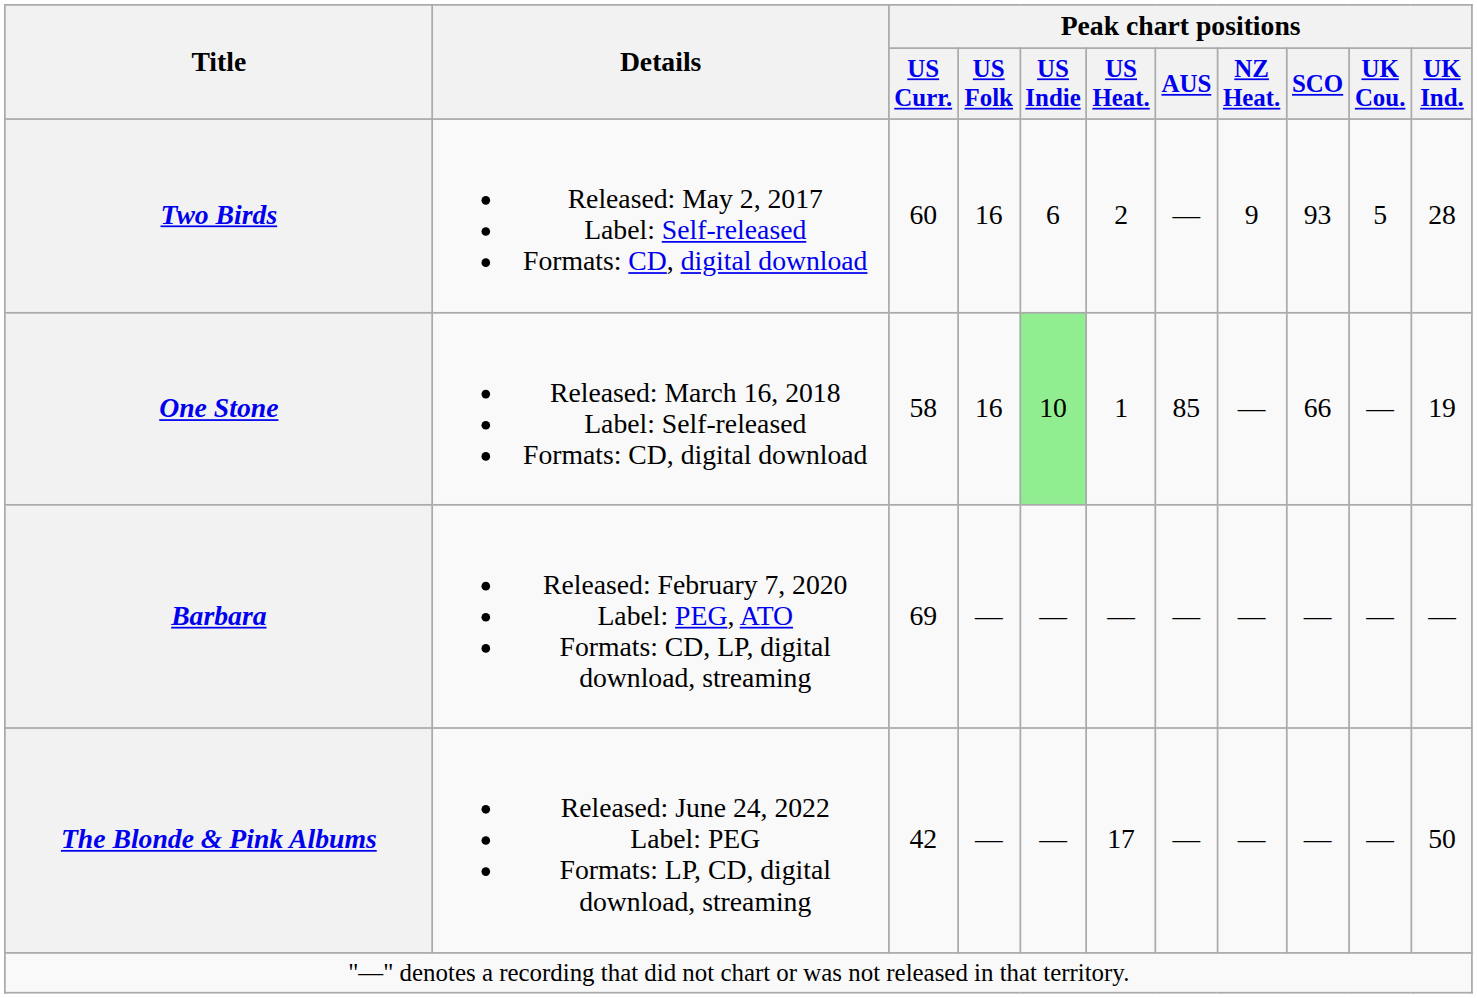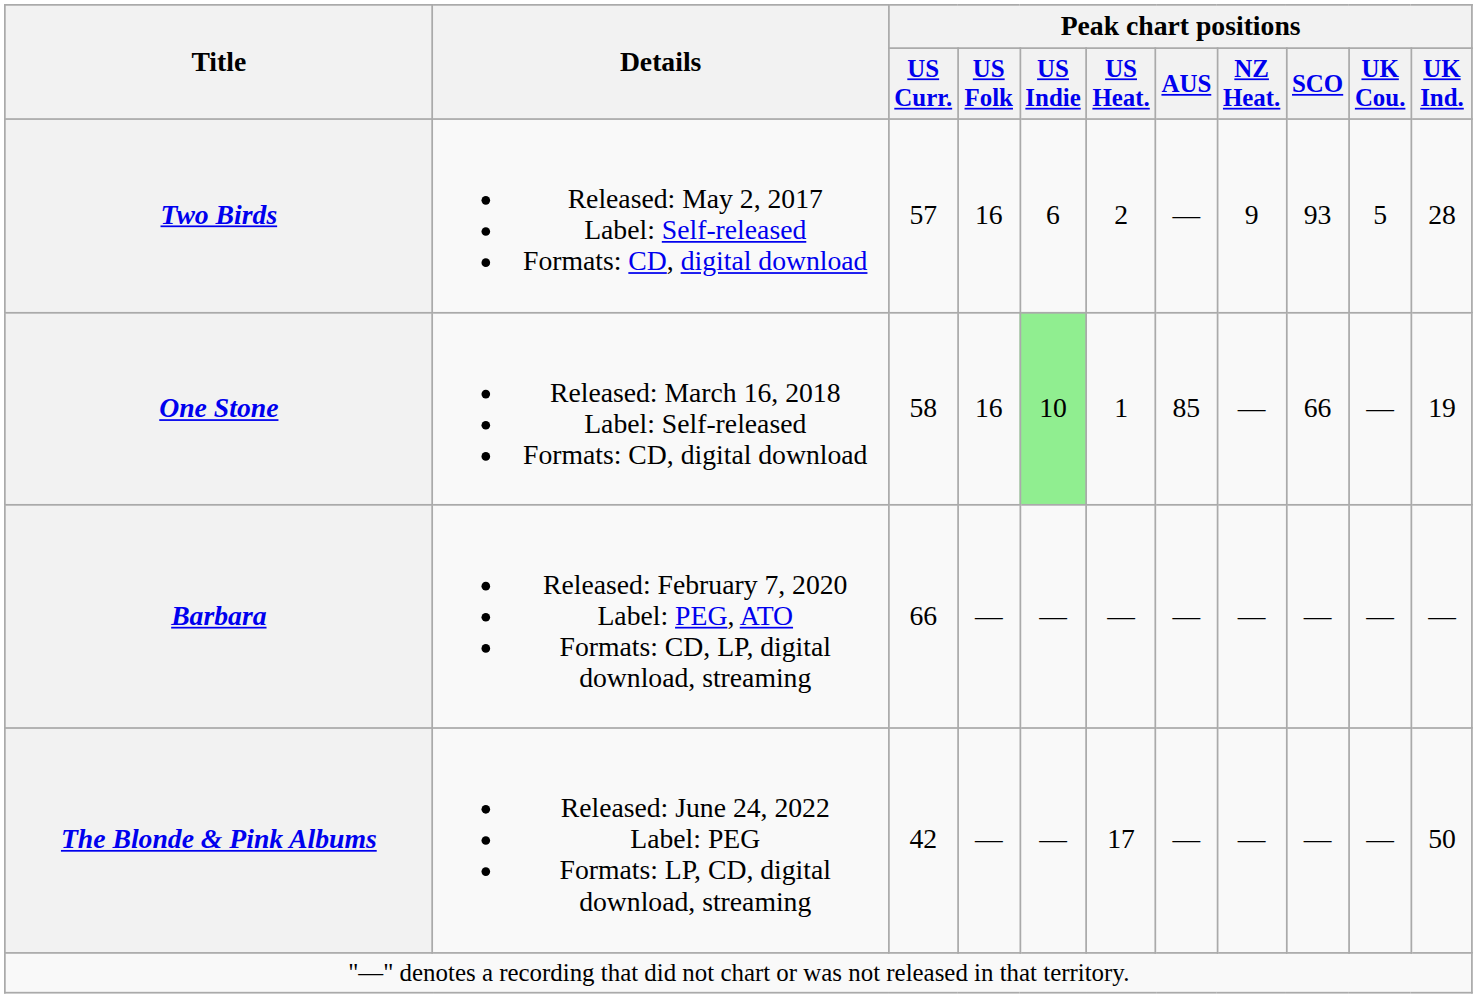Two Birds | Peak chart positions / US Curr.: 60 -> 57
Barbara | Peak chart positions / US Curr.: 69 -> 66
